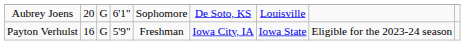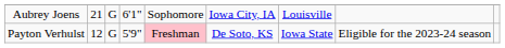Aubrey Joens | column 2: 20 -> 21
Aubrey Joens | column 6: De Soto, KS -> Iowa City, IA
Payton Verhulst | column 2: 16 -> 12
Payton Verhulst | column 5: no background -> pink background
Payton Verhulst | column 6: Iowa City, IA -> De Soto, KS
